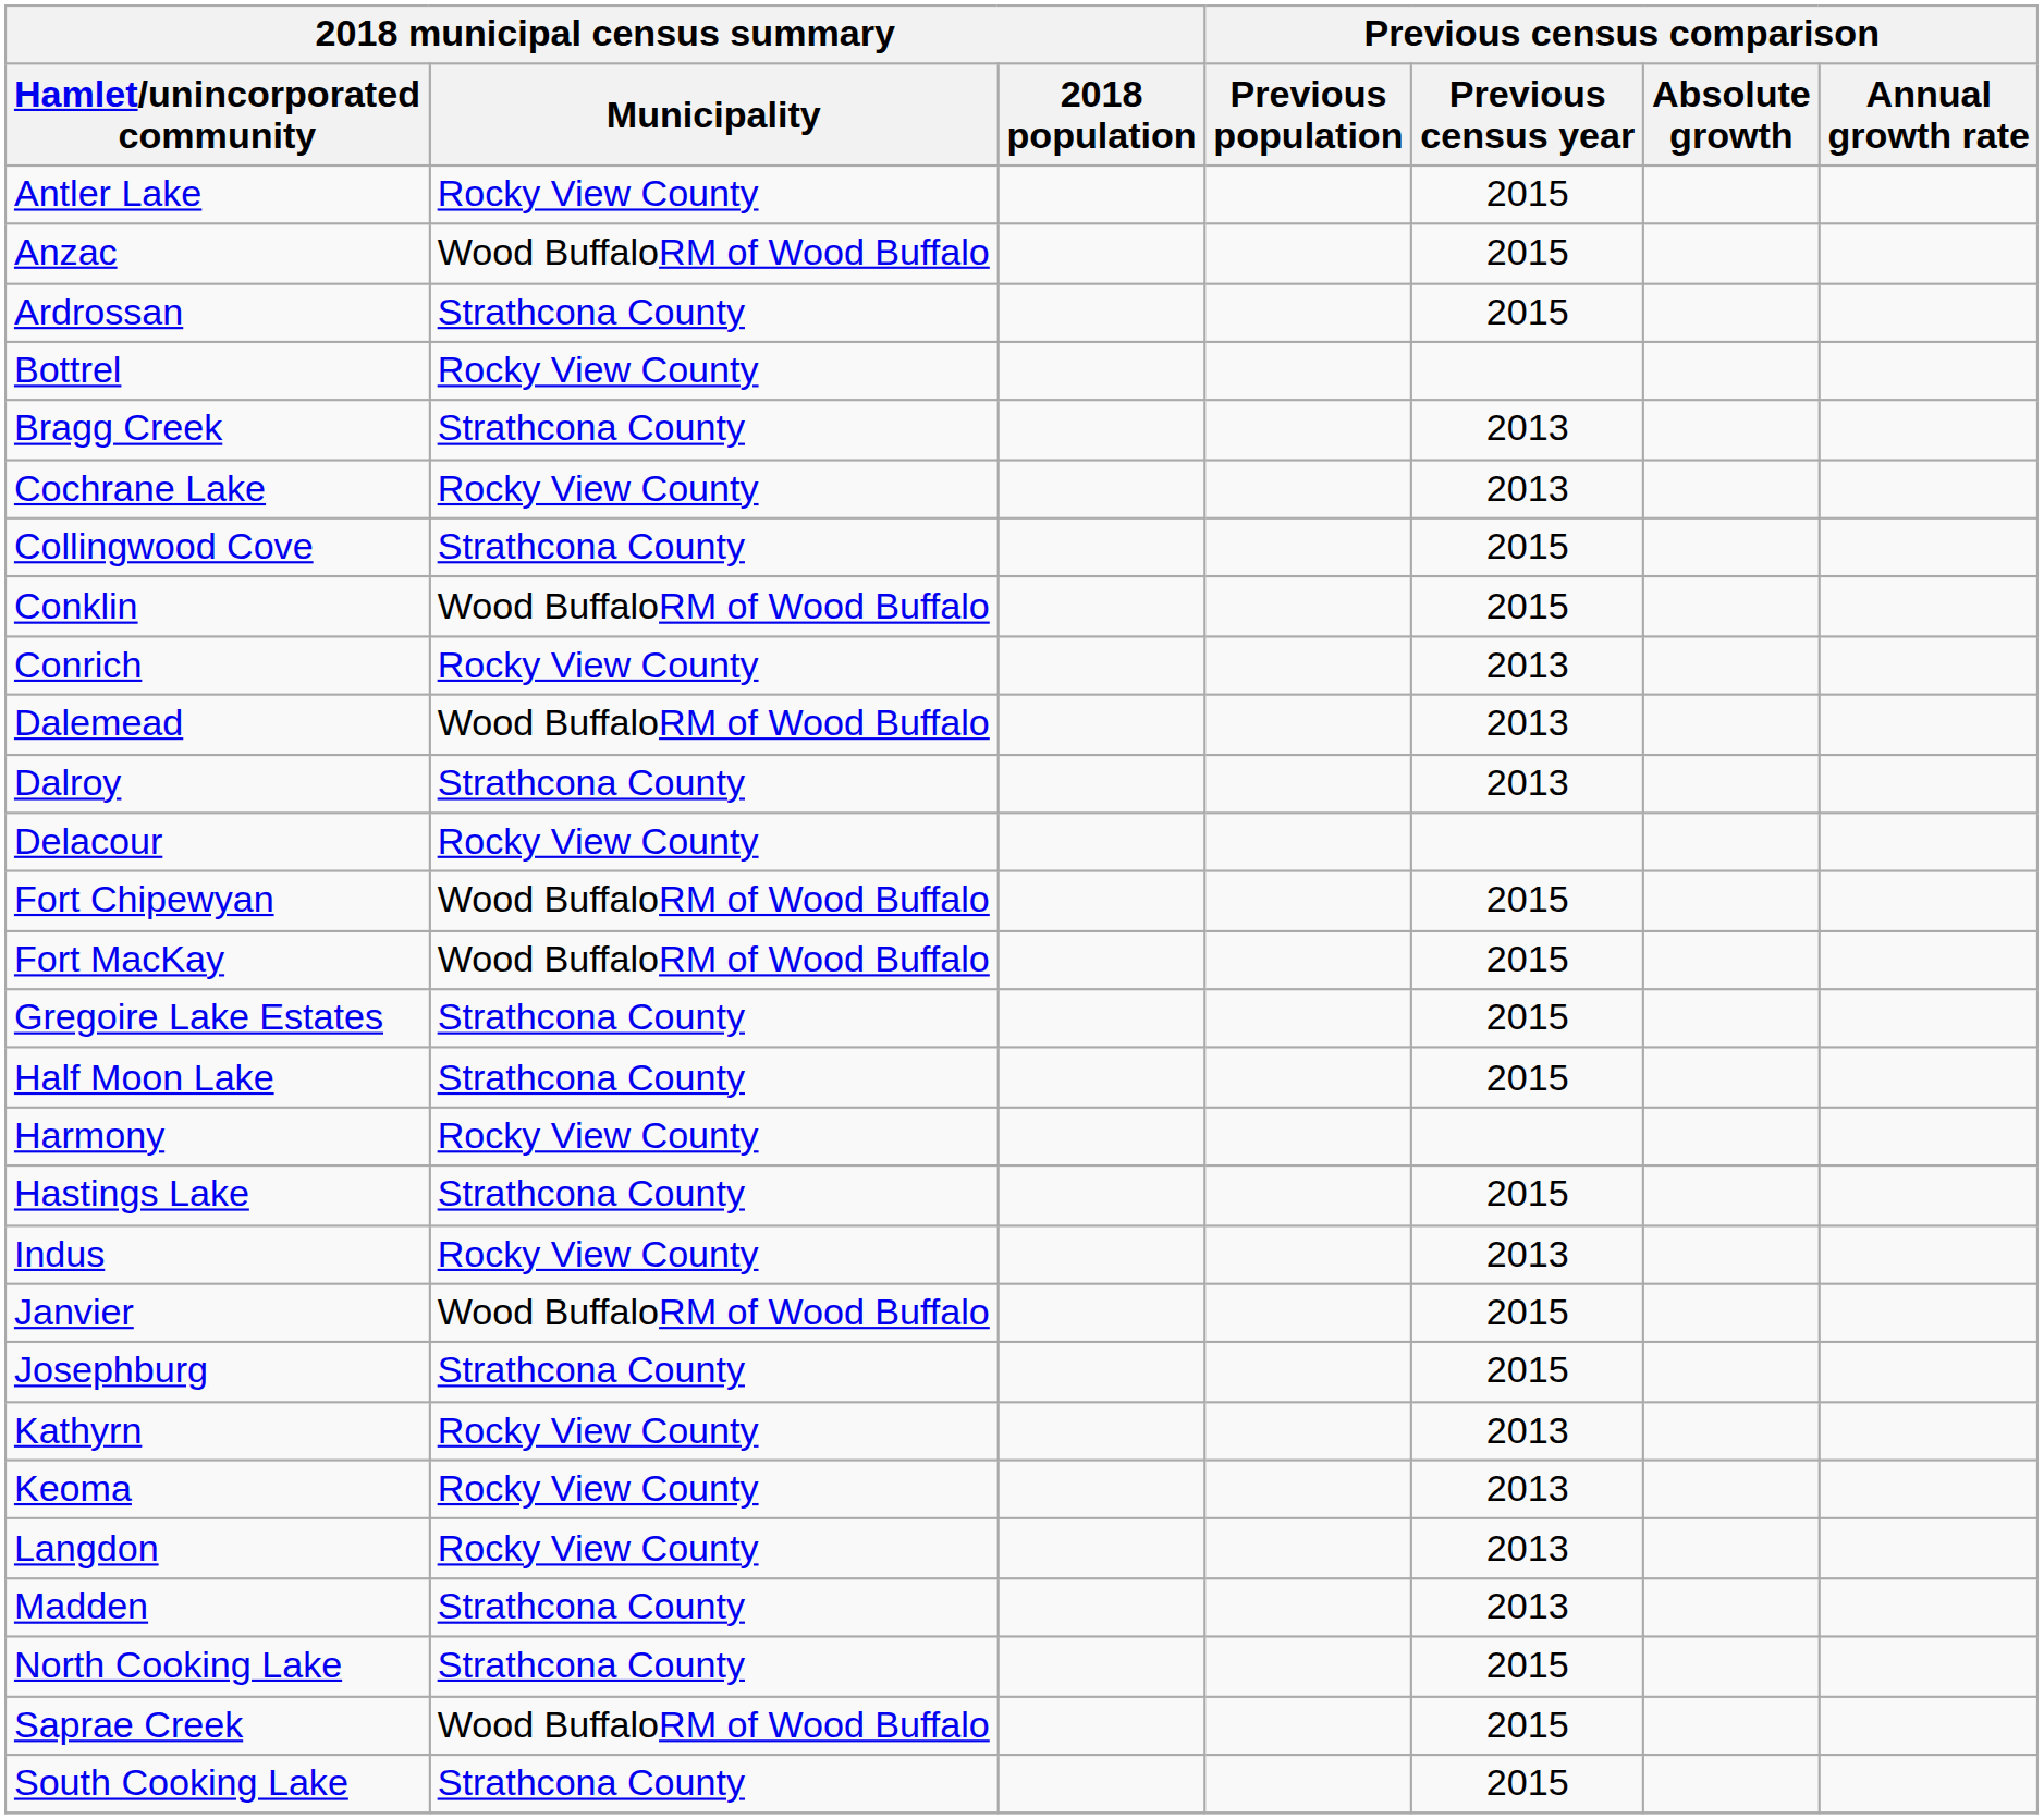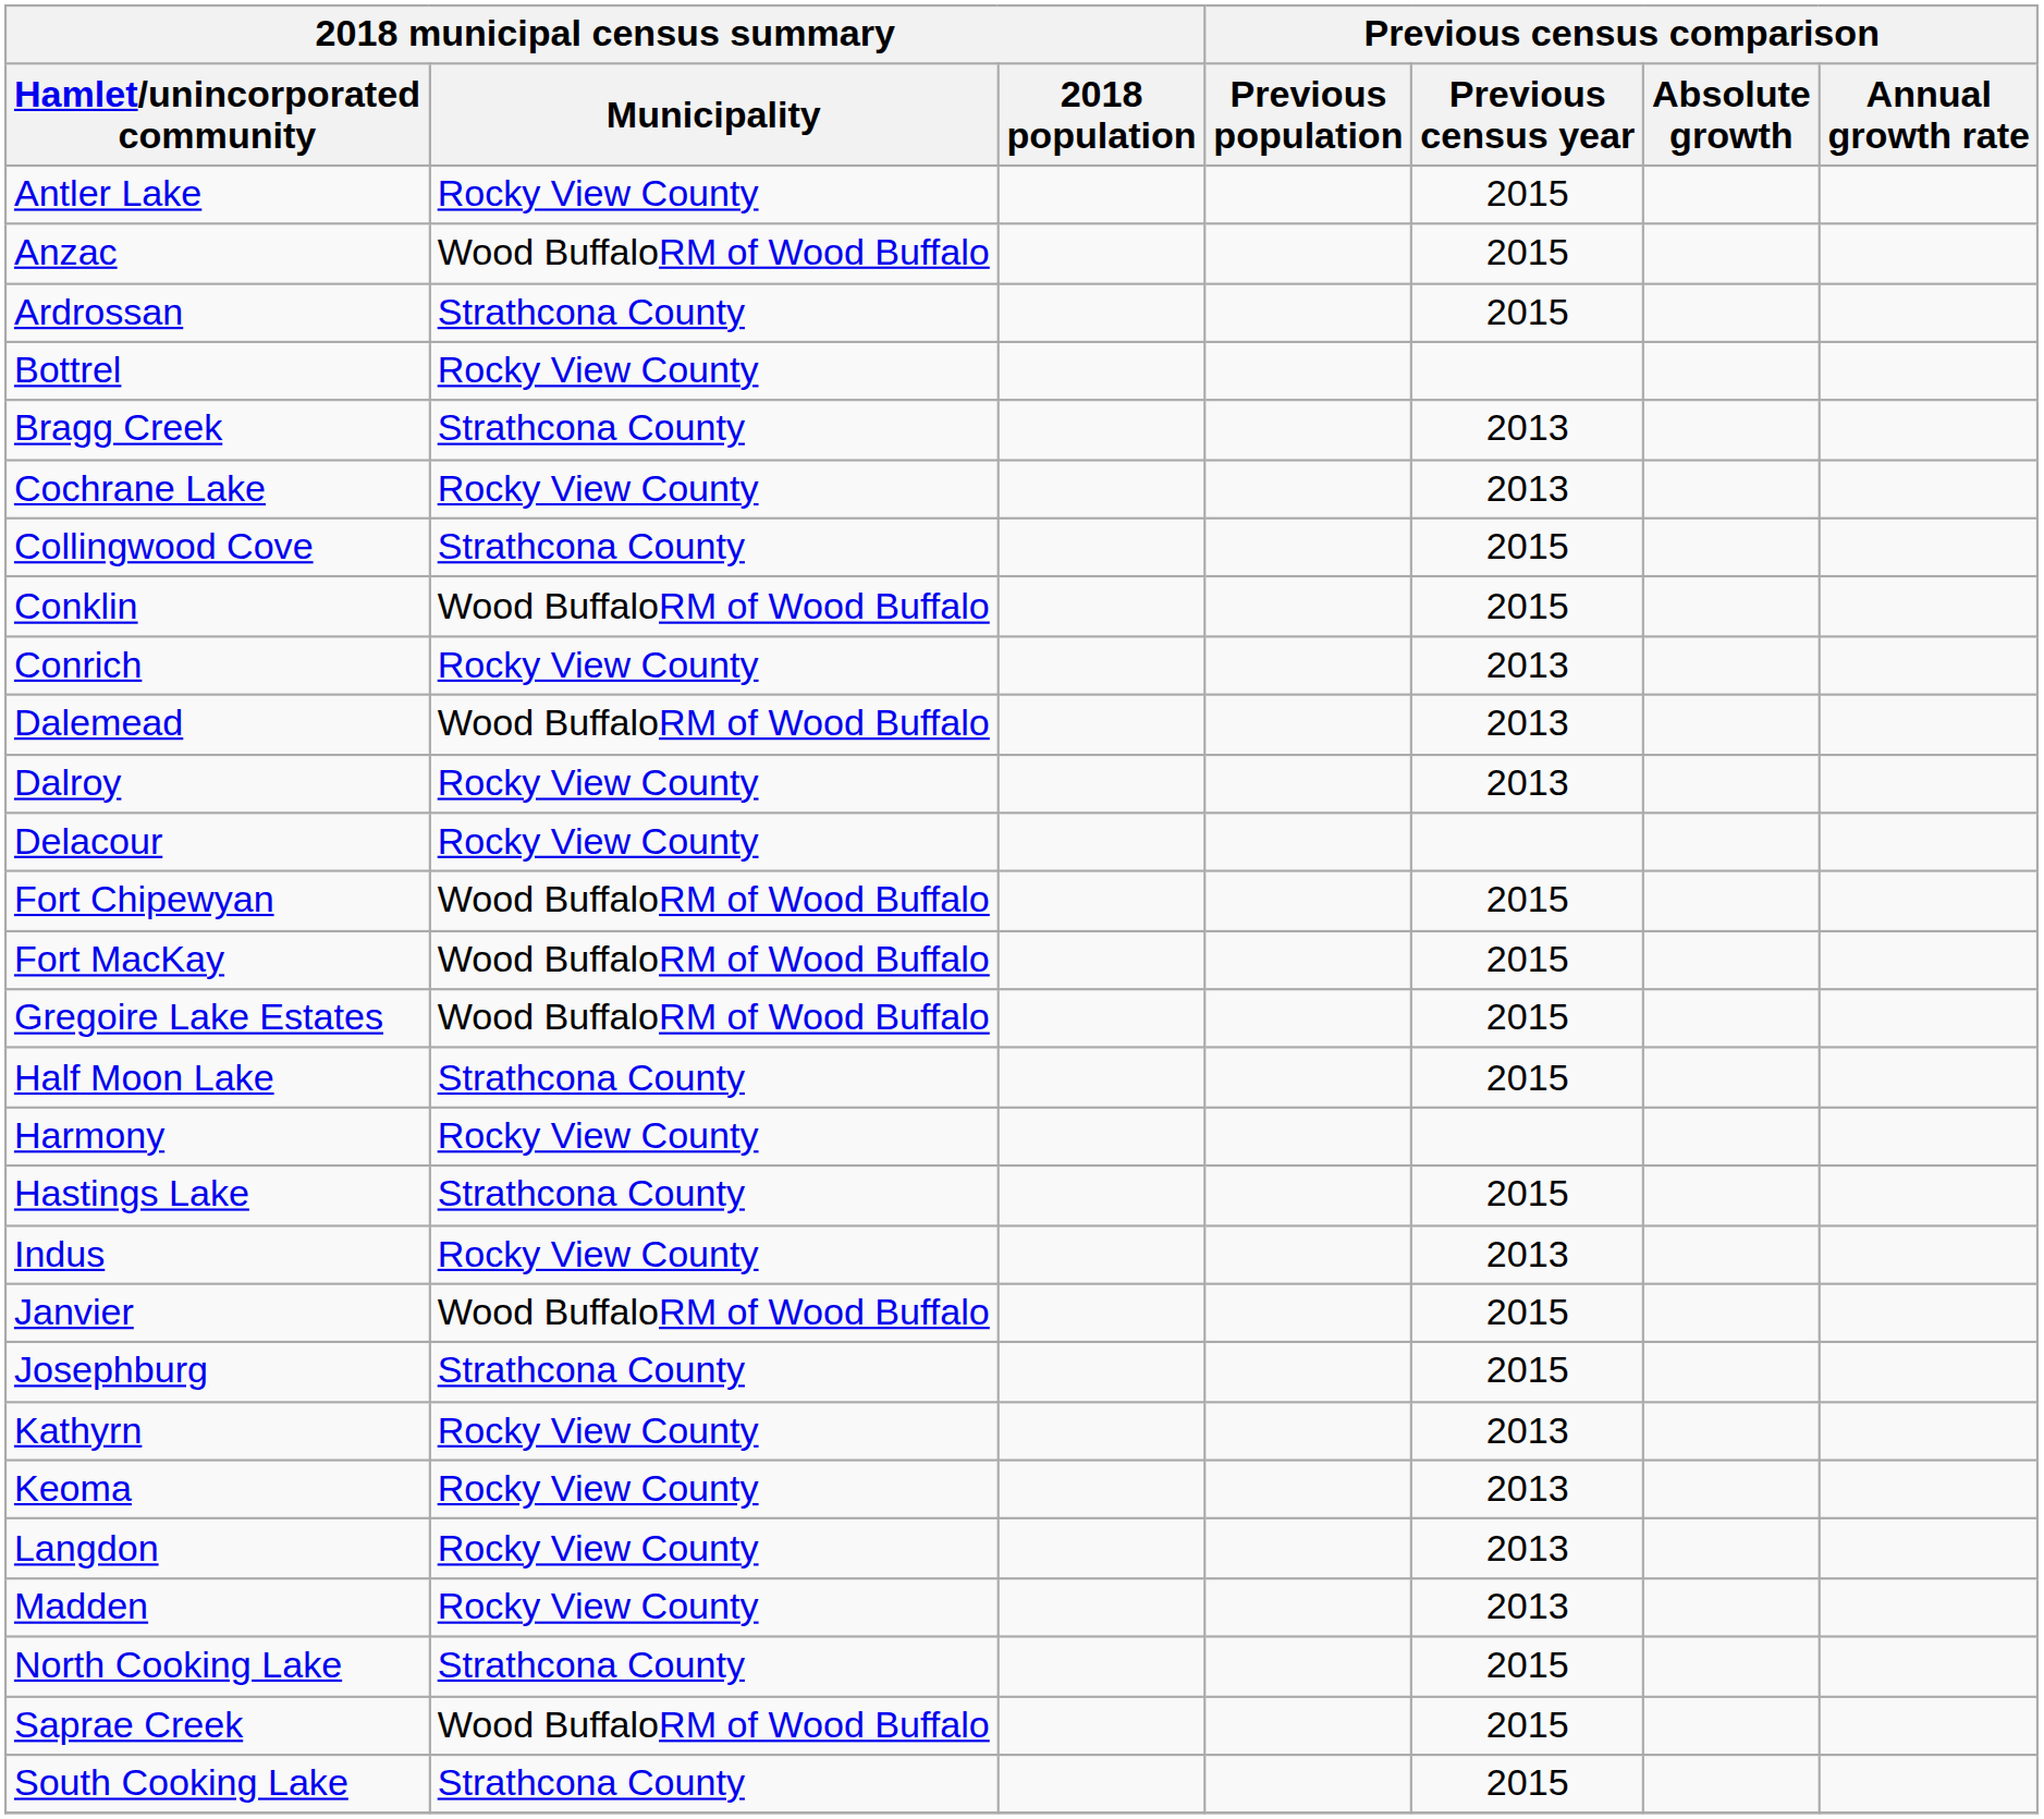Dalroy | 2018 municipal census summary / Municipality: Strathcona County -> Rocky View County
Gregoire Lake Estates | 2018 municipal census summary / Municipality: Strathcona County -> Wood BuffaloRM of Wood Buffalo
Madden | 2018 municipal census summary / Municipality: Strathcona County -> Rocky View County
